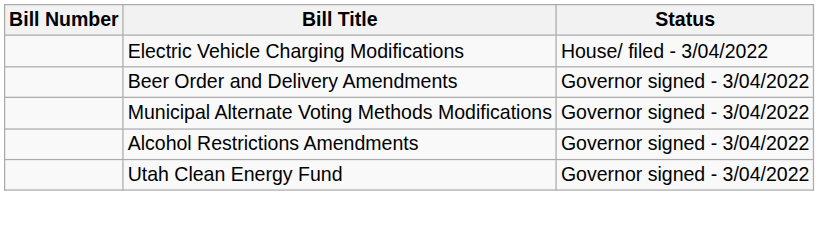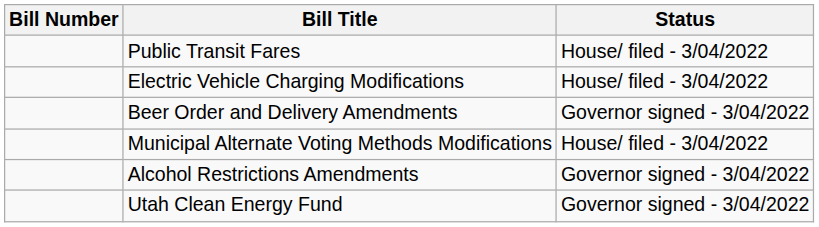+ row: Public Transit Fares | House/ filed - 3/04/2022
Municipal Alternate Voting Methods Modifications | Status: Governor signed - 3/04/2022 -> House/ filed - 3/04/2022
